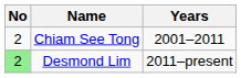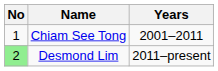Chiam See Tong | No: 2 -> 1
